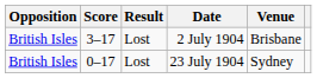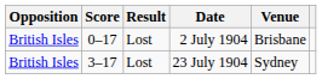2 July 1904 | Score: 3–17 -> 0–17
23 July 1904 | Score: 0–17 -> 3–17
